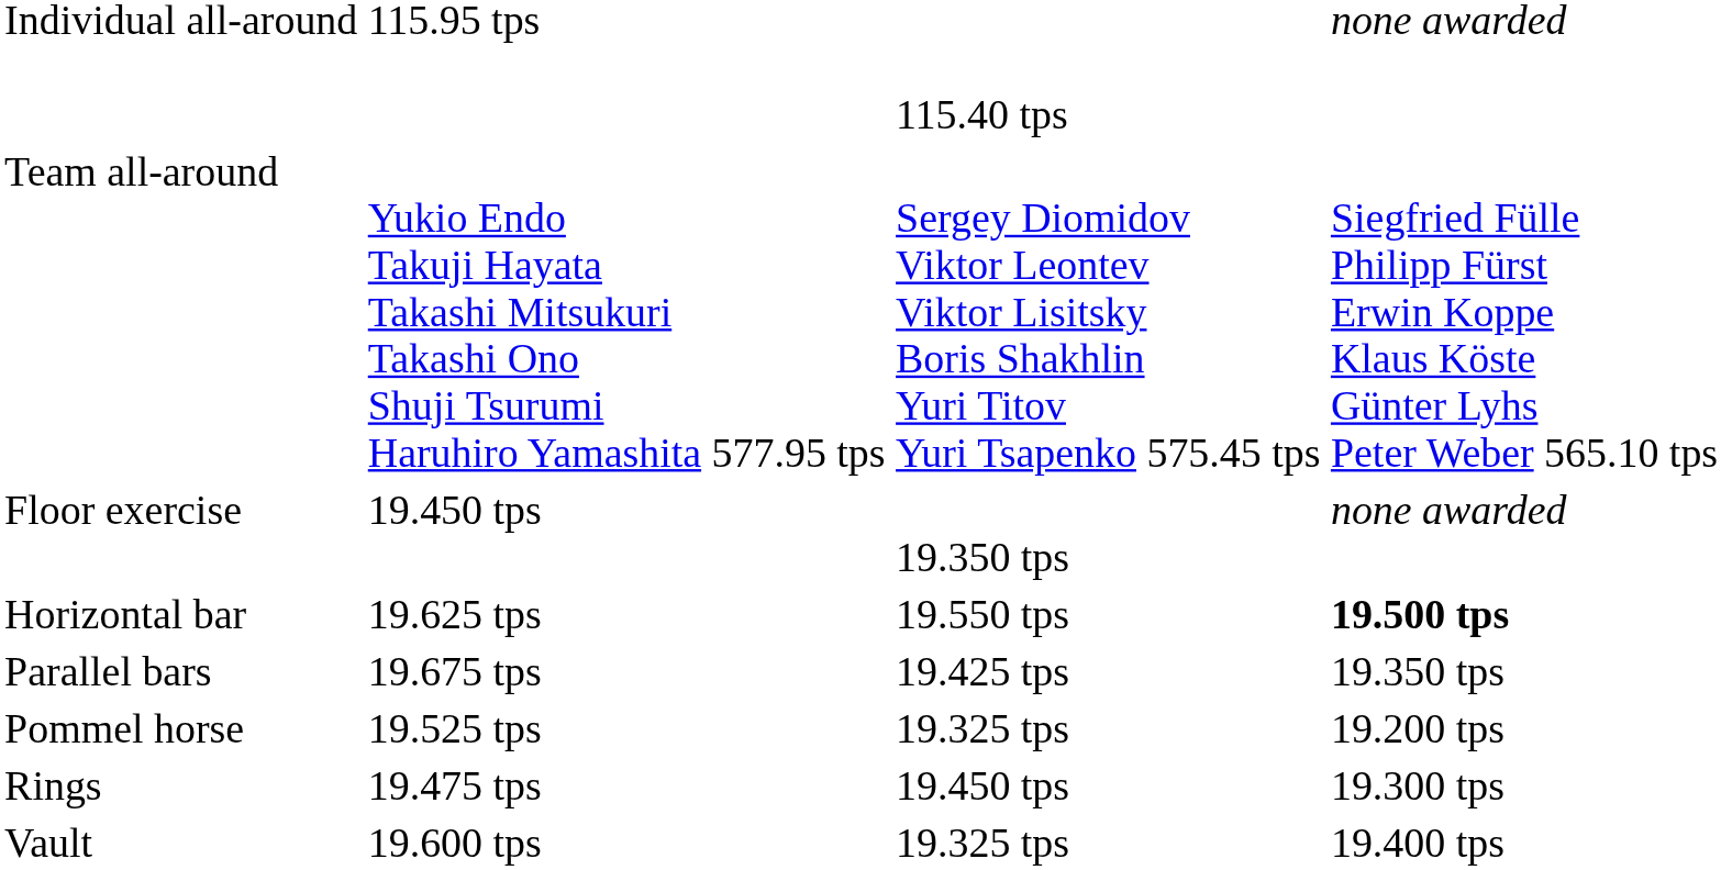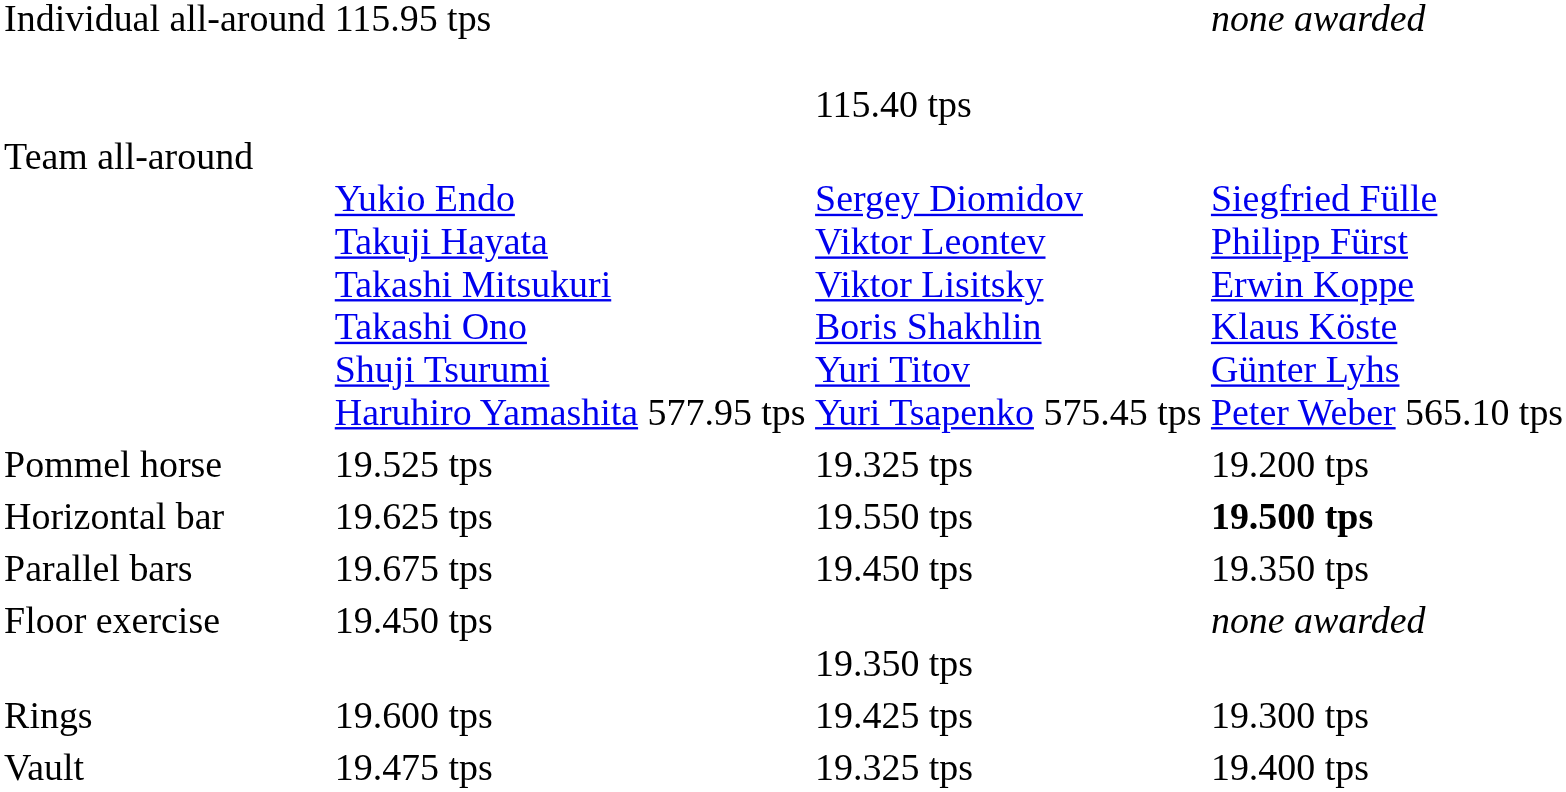rows swapped: Floor exercise <-> Pommel horse
Parallel bars | column 3: 19.425 tps -> 19.450 tps
Rings | column 2: 19.475 tps -> 19.600 tps
Rings | column 3: 19.450 tps -> 19.425 tps
Vault | column 2: 19.600 tps -> 19.475 tps
